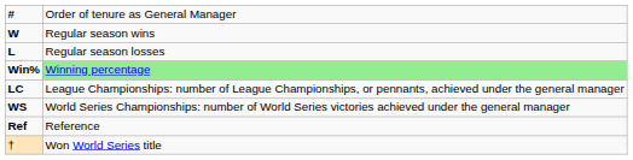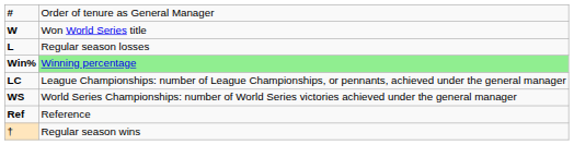W | column 2: Regular season wins -> Won World Series title
† | column 2: Won World Series title -> Regular season wins
